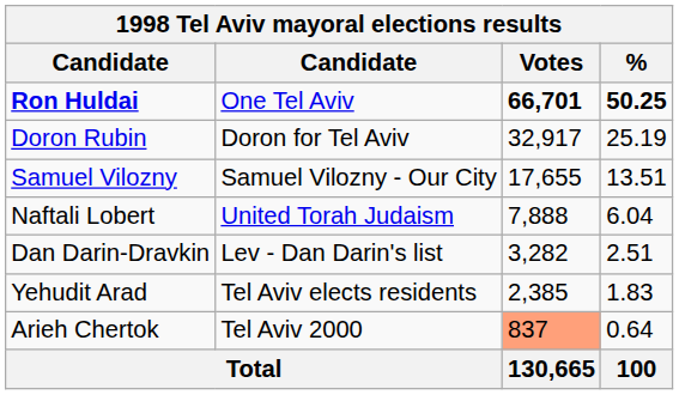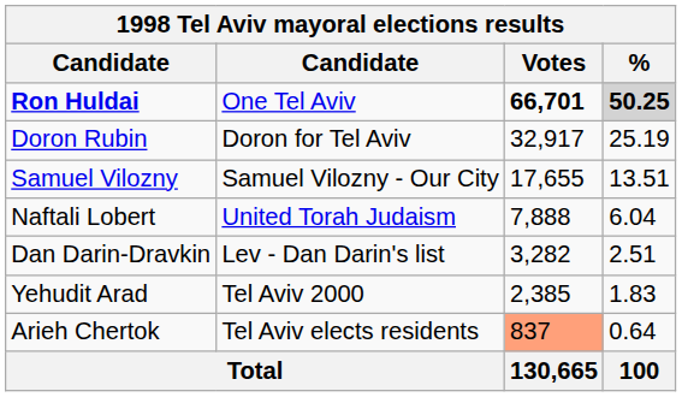Ron Huldai | %: no background -> lightgrey background
Yehudit Arad | column 2: Tel Aviv elects residents -> Tel Aviv 2000
Arieh Chertok | column 2: Tel Aviv 2000 -> Tel Aviv elects residents
